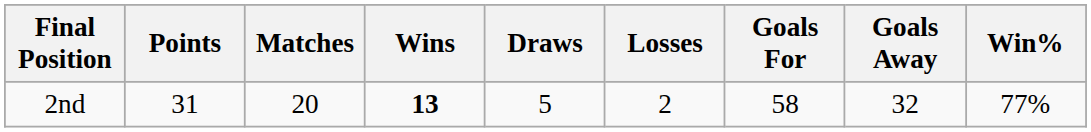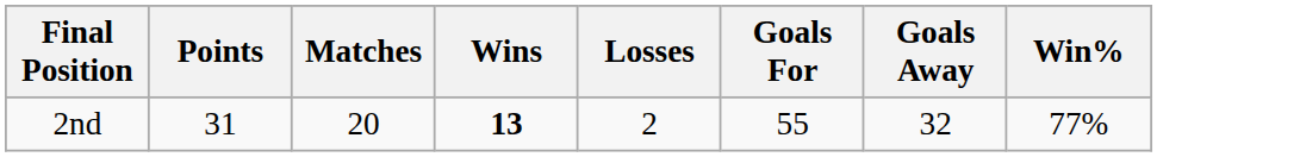- column: Draws | 5
2nd | Goals For: 58 -> 55
